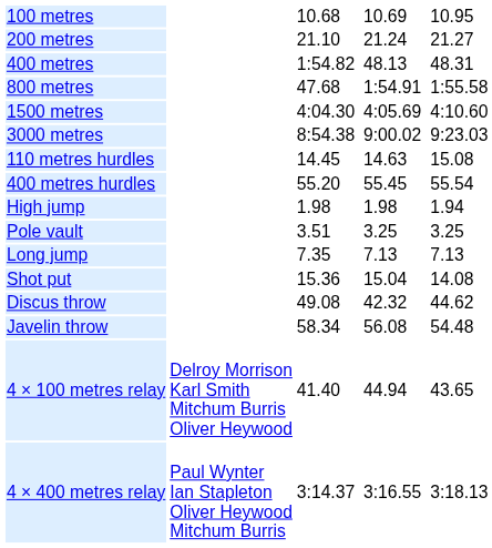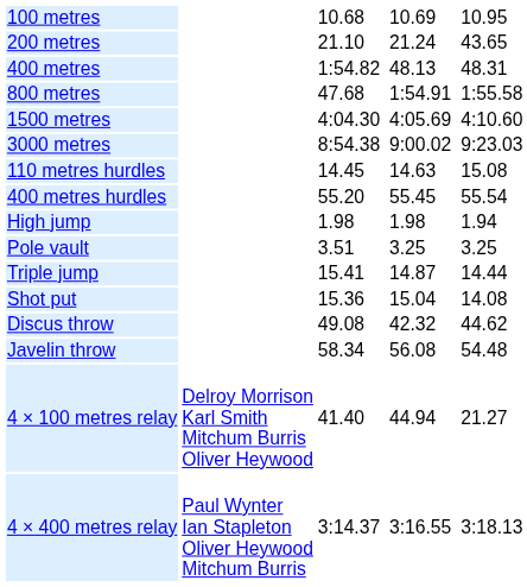200 metres | column 7: 21.27 -> 43.65
- row: Long jump | 7.35 | 7.13 | 7.13
+ row: Triple jump | 15.41 | 14.87 | 14.44
4 × 100 metres relay | column 7: 43.65 -> 21.27
